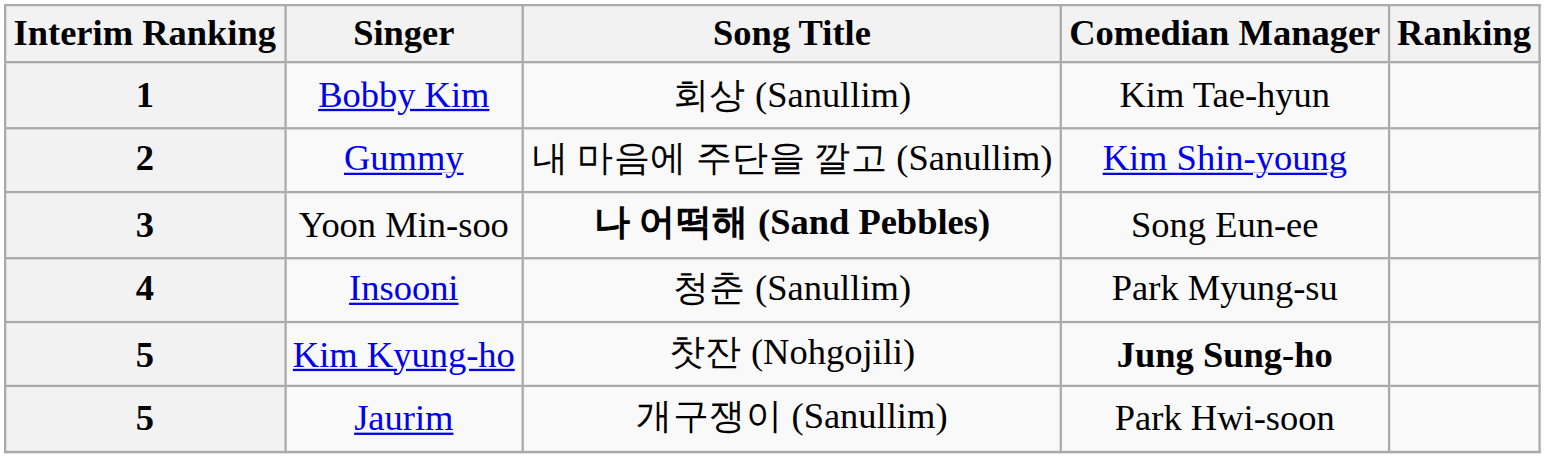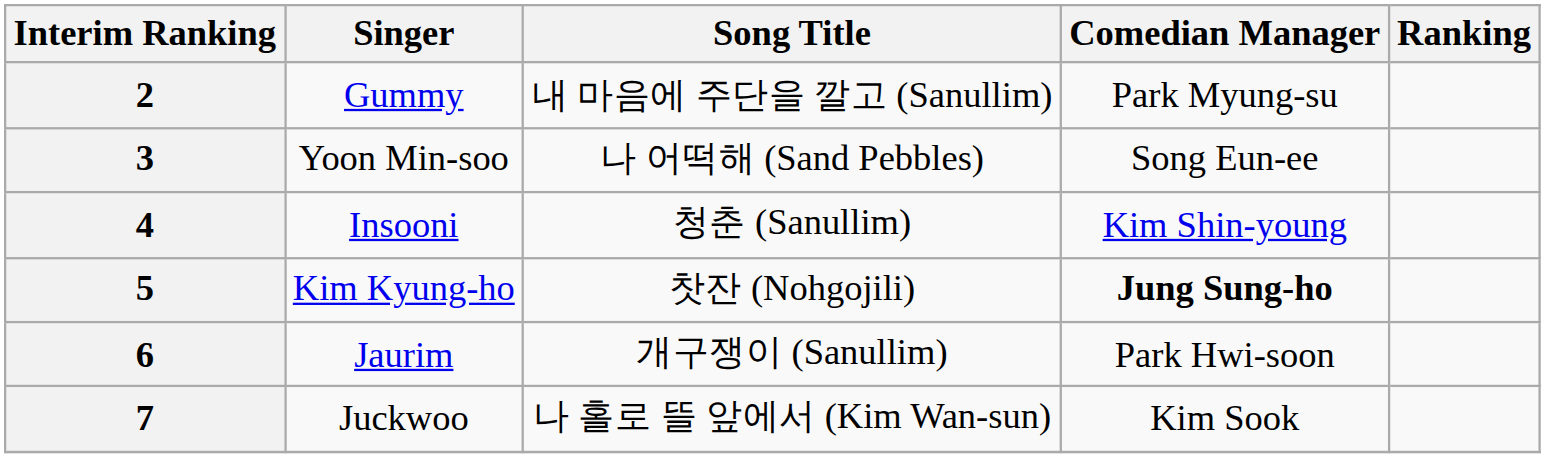- row: 1 | Bobby Kim | 회상 (Sanullim) | Kim Tae-hyun
Gummy | Comedian Manager: Kim Shin-young -> Park Myung-su
Yoon Min-soo | Song Title: bold -> normal
Insooni | Comedian Manager: Park Myung-su -> Kim Shin-young
Jaurim | Interim Ranking: 5 -> 6
+ row: 7 | Juckwoo | 나 홀로 뜰 앞에서 (Kim Wan-sun) | Kim Sook
